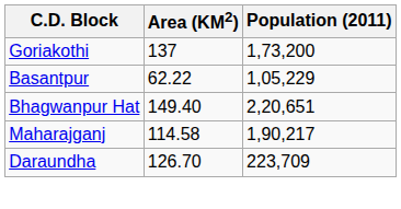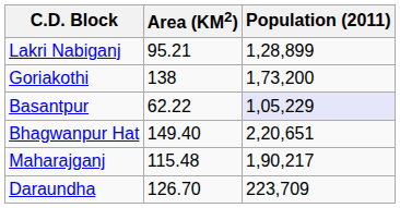+ row: Lakri Nabiganj | 95.21 | 1,28,899
Goriakothi | Area (KM2): 137 -> 138
Basantpur | Population (2011): no background -> lavender background
Maharajganj | Area (KM2): 114.58 -> 115.48
